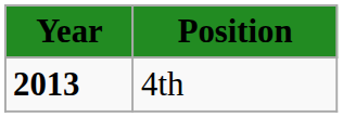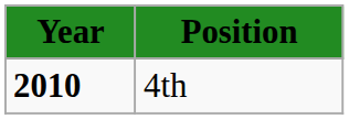4th | column 1: 2013 -> 2010
